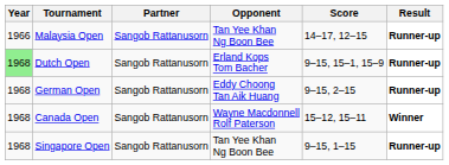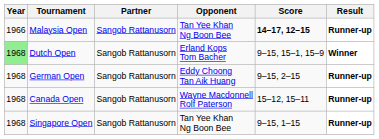Malaysia Open | Score: normal -> bold
Dutch Open | Result: Runner-up -> Winner
Canada Open | Result: Winner -> Runner-up
